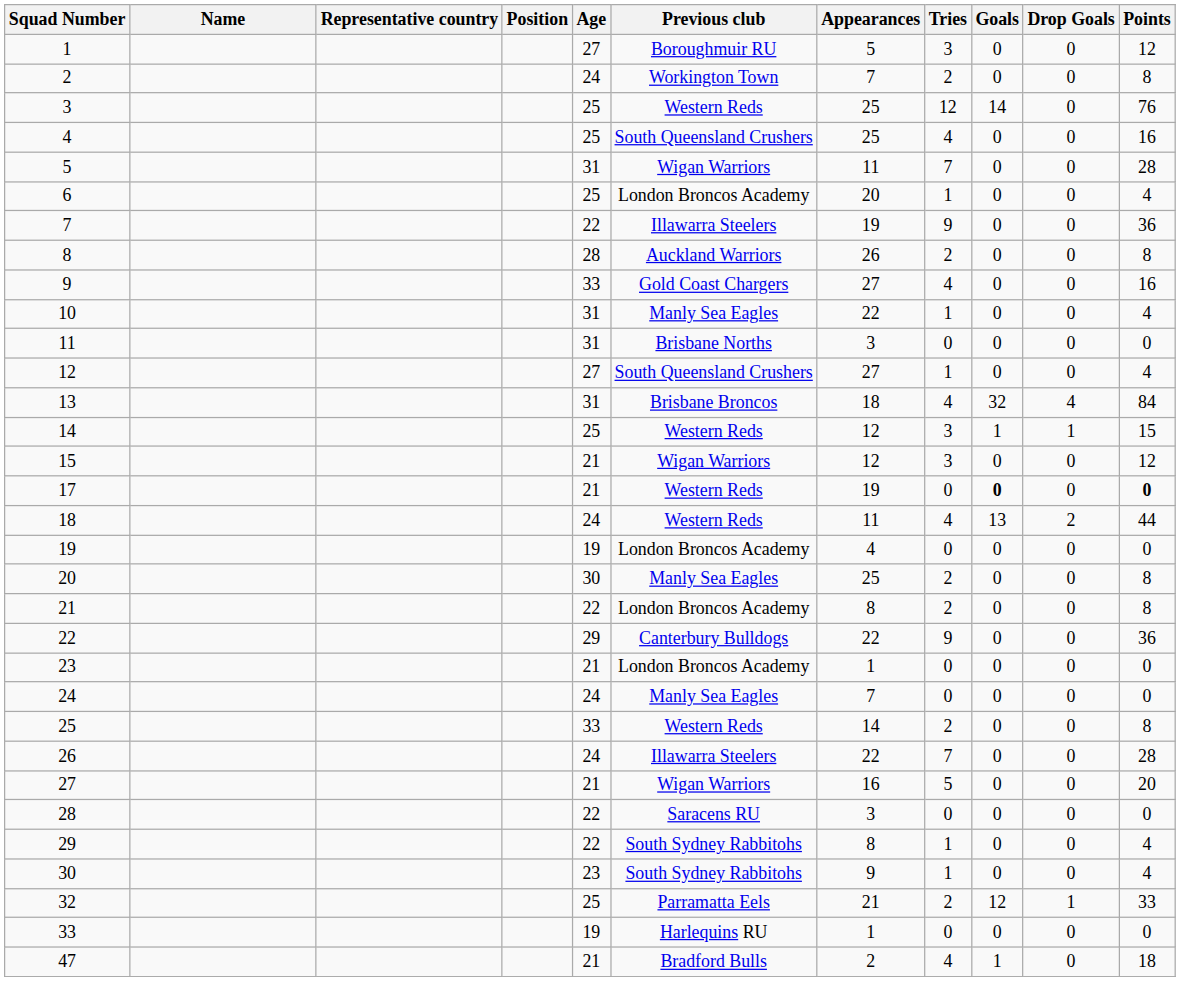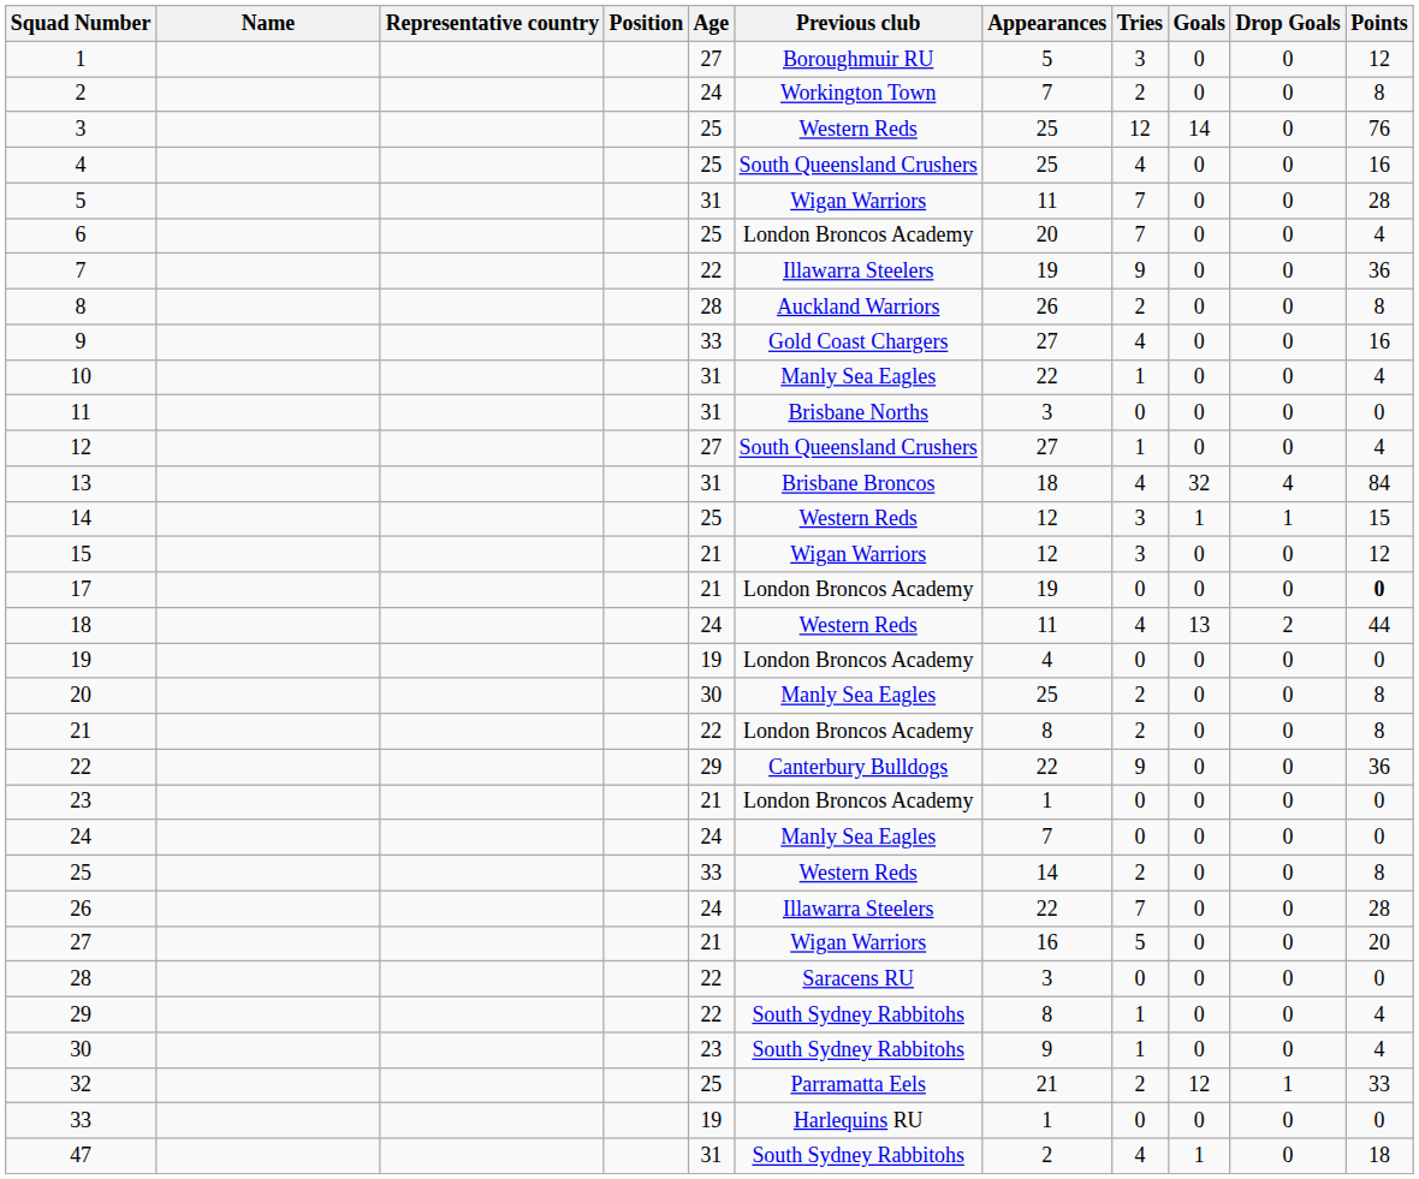6 | Tries: 1 -> 7
17 | Previous club: Western Reds -> London Broncos Academy
17 | Goals: bold -> normal
47 | Age: 21 -> 31
47 | Previous club: Bradford Bulls -> South Sydney Rabbitohs
